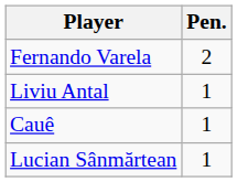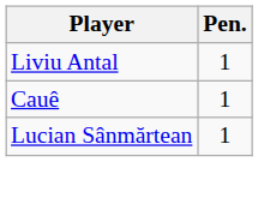- row: Fernando Varela | 2
